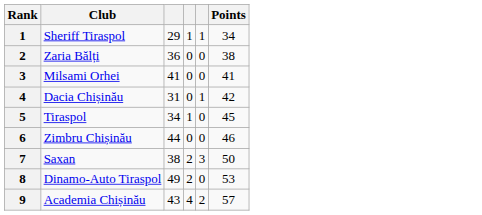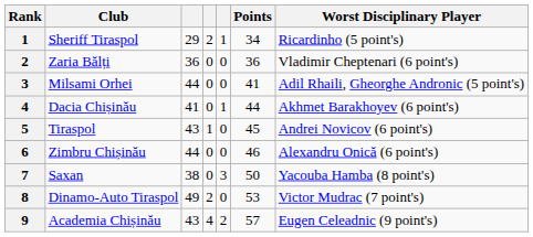+ column: Worst Disciplinary Player | Ricardinho (5 point's) | Vladimir Cheptenari (6 point's) | Adil Rhaili, Gheorghe Andronic (5 point's) | Akhmet Barakhoyev (6 point's) | Andrei Novicov (6 point's) | Alexandru Onică (6 point's) | Yacouba Hamba (8 point's) | Victor Mudrac (7 point's) | Eugen Celeadnic (9 point's)
Sheriff Tiraspol | column 4: 1 -> 2
Zaria Bălți | Points: 38 -> 36
Milsami Orhei | column 3: 41 -> 44
Dacia Chișinău | column 3: 31 -> 41
Dacia Chișinău | Points: 42 -> 44
Tiraspol | column 3: 34 -> 43
Saxan | column 4: 2 -> 0
